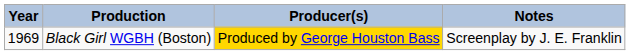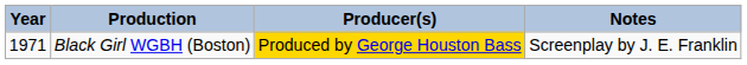Black Girl WGBH (Boston) | Year: 1969 -> 1971
